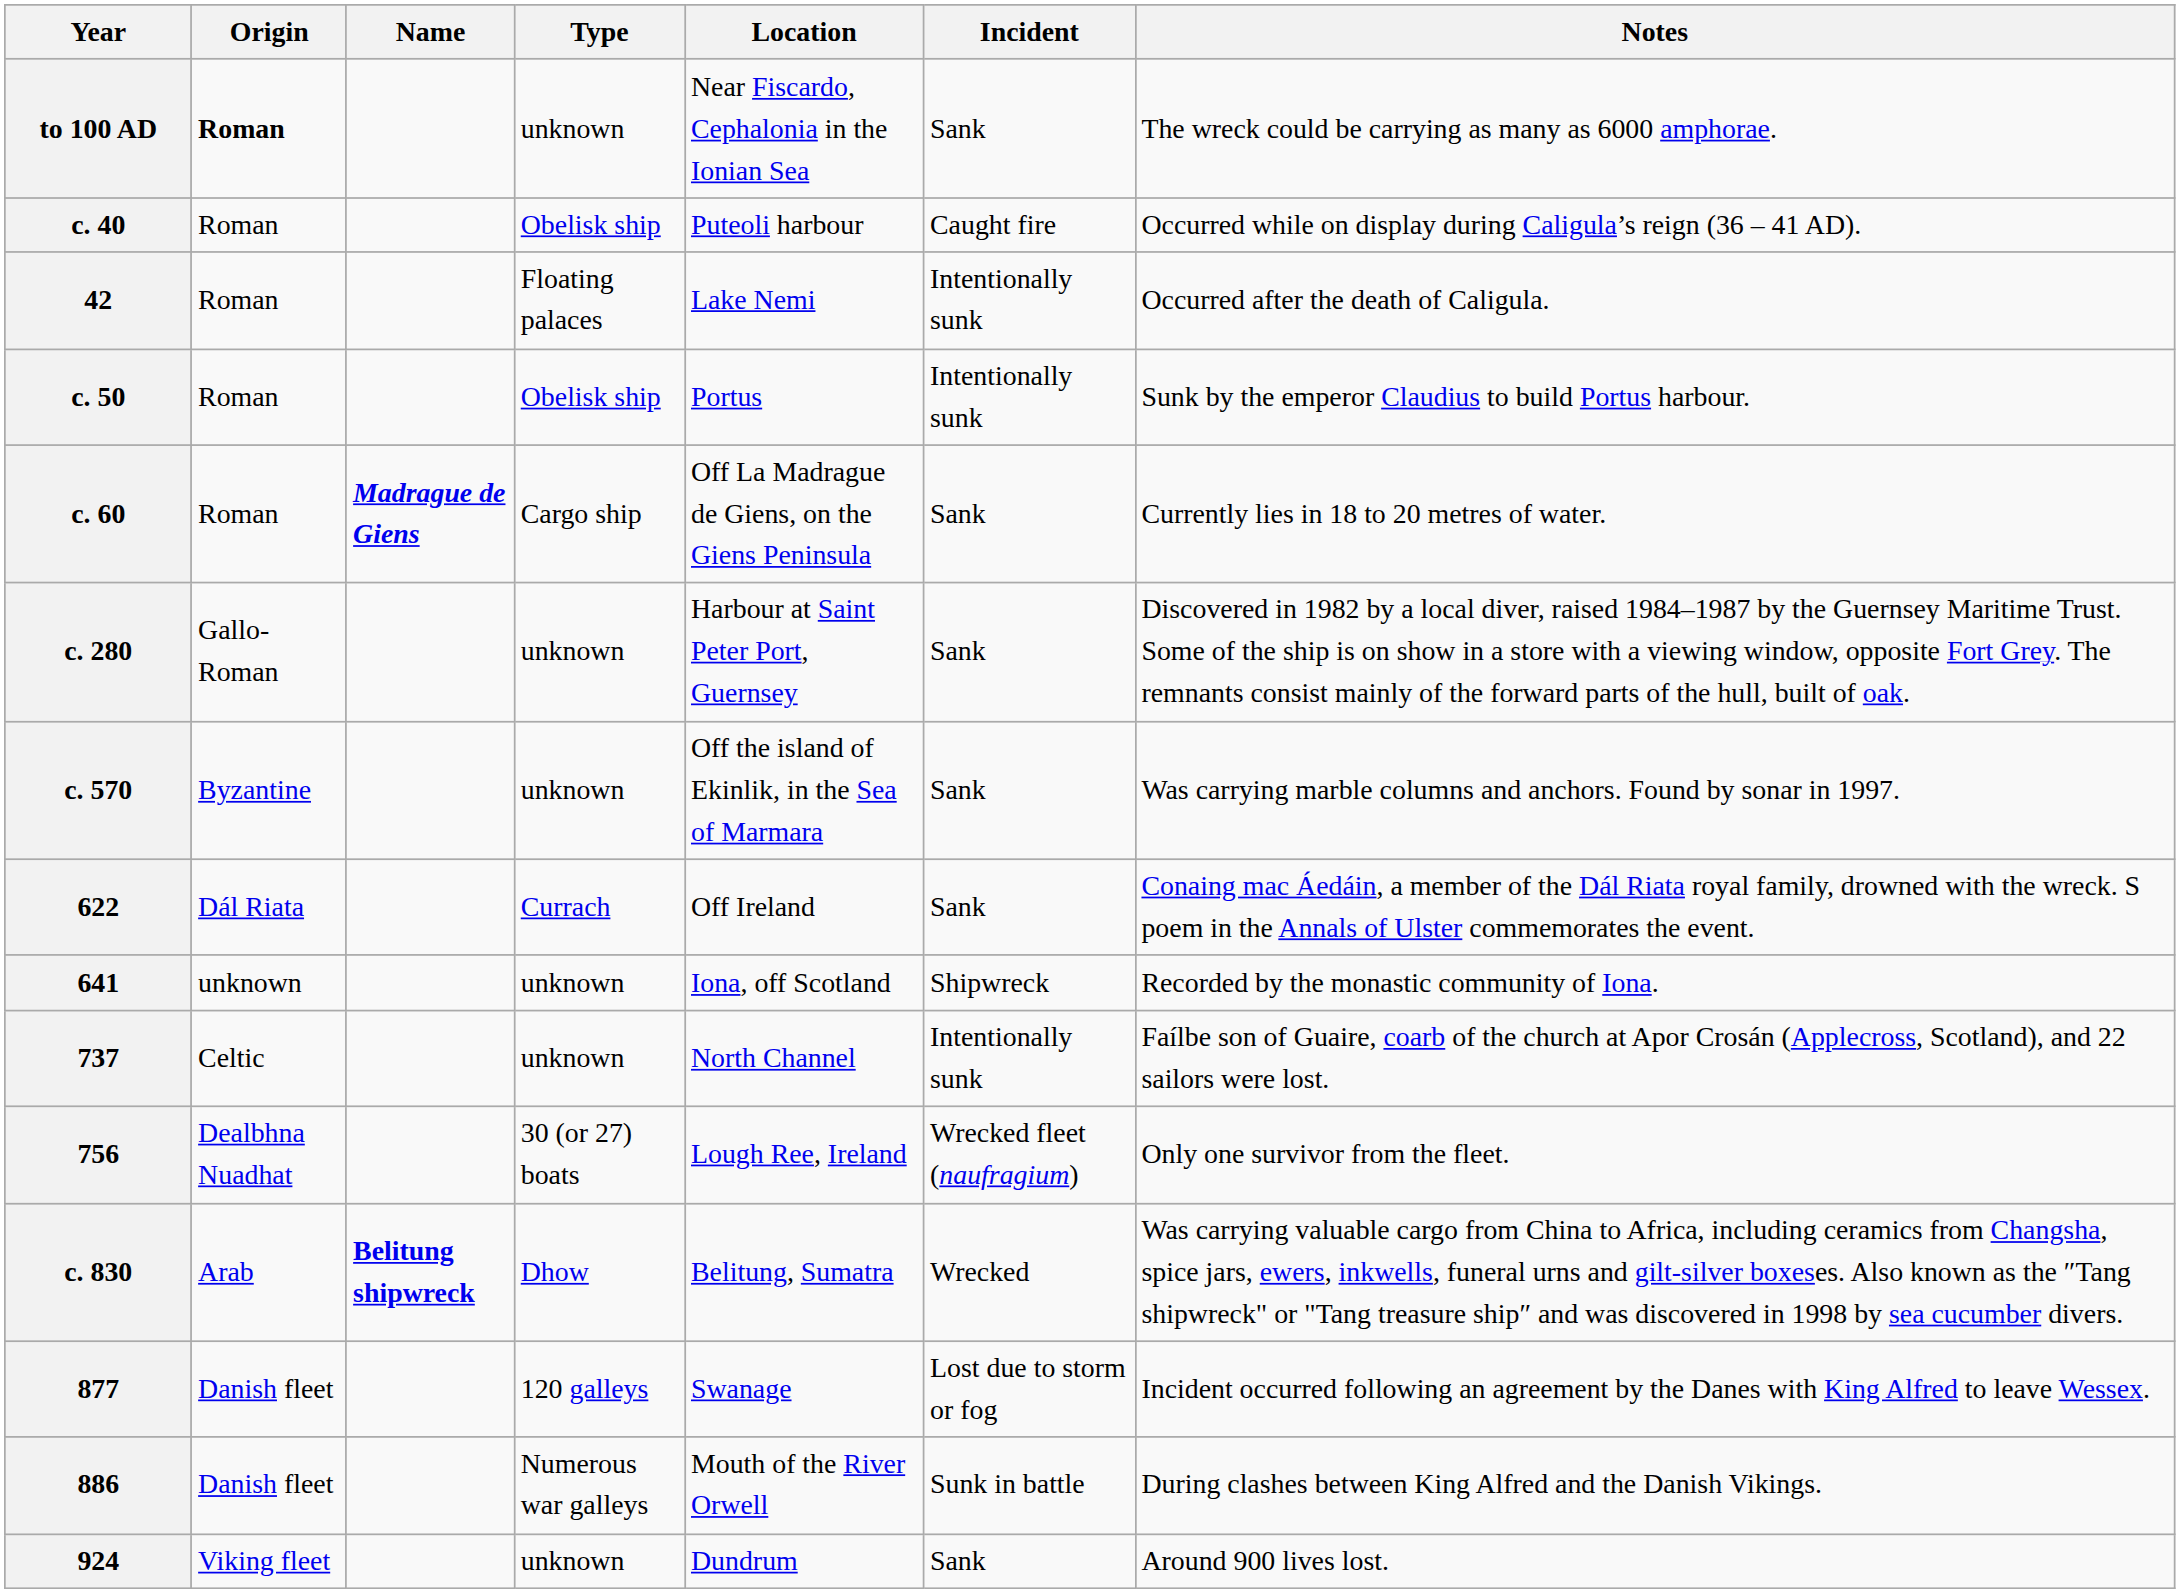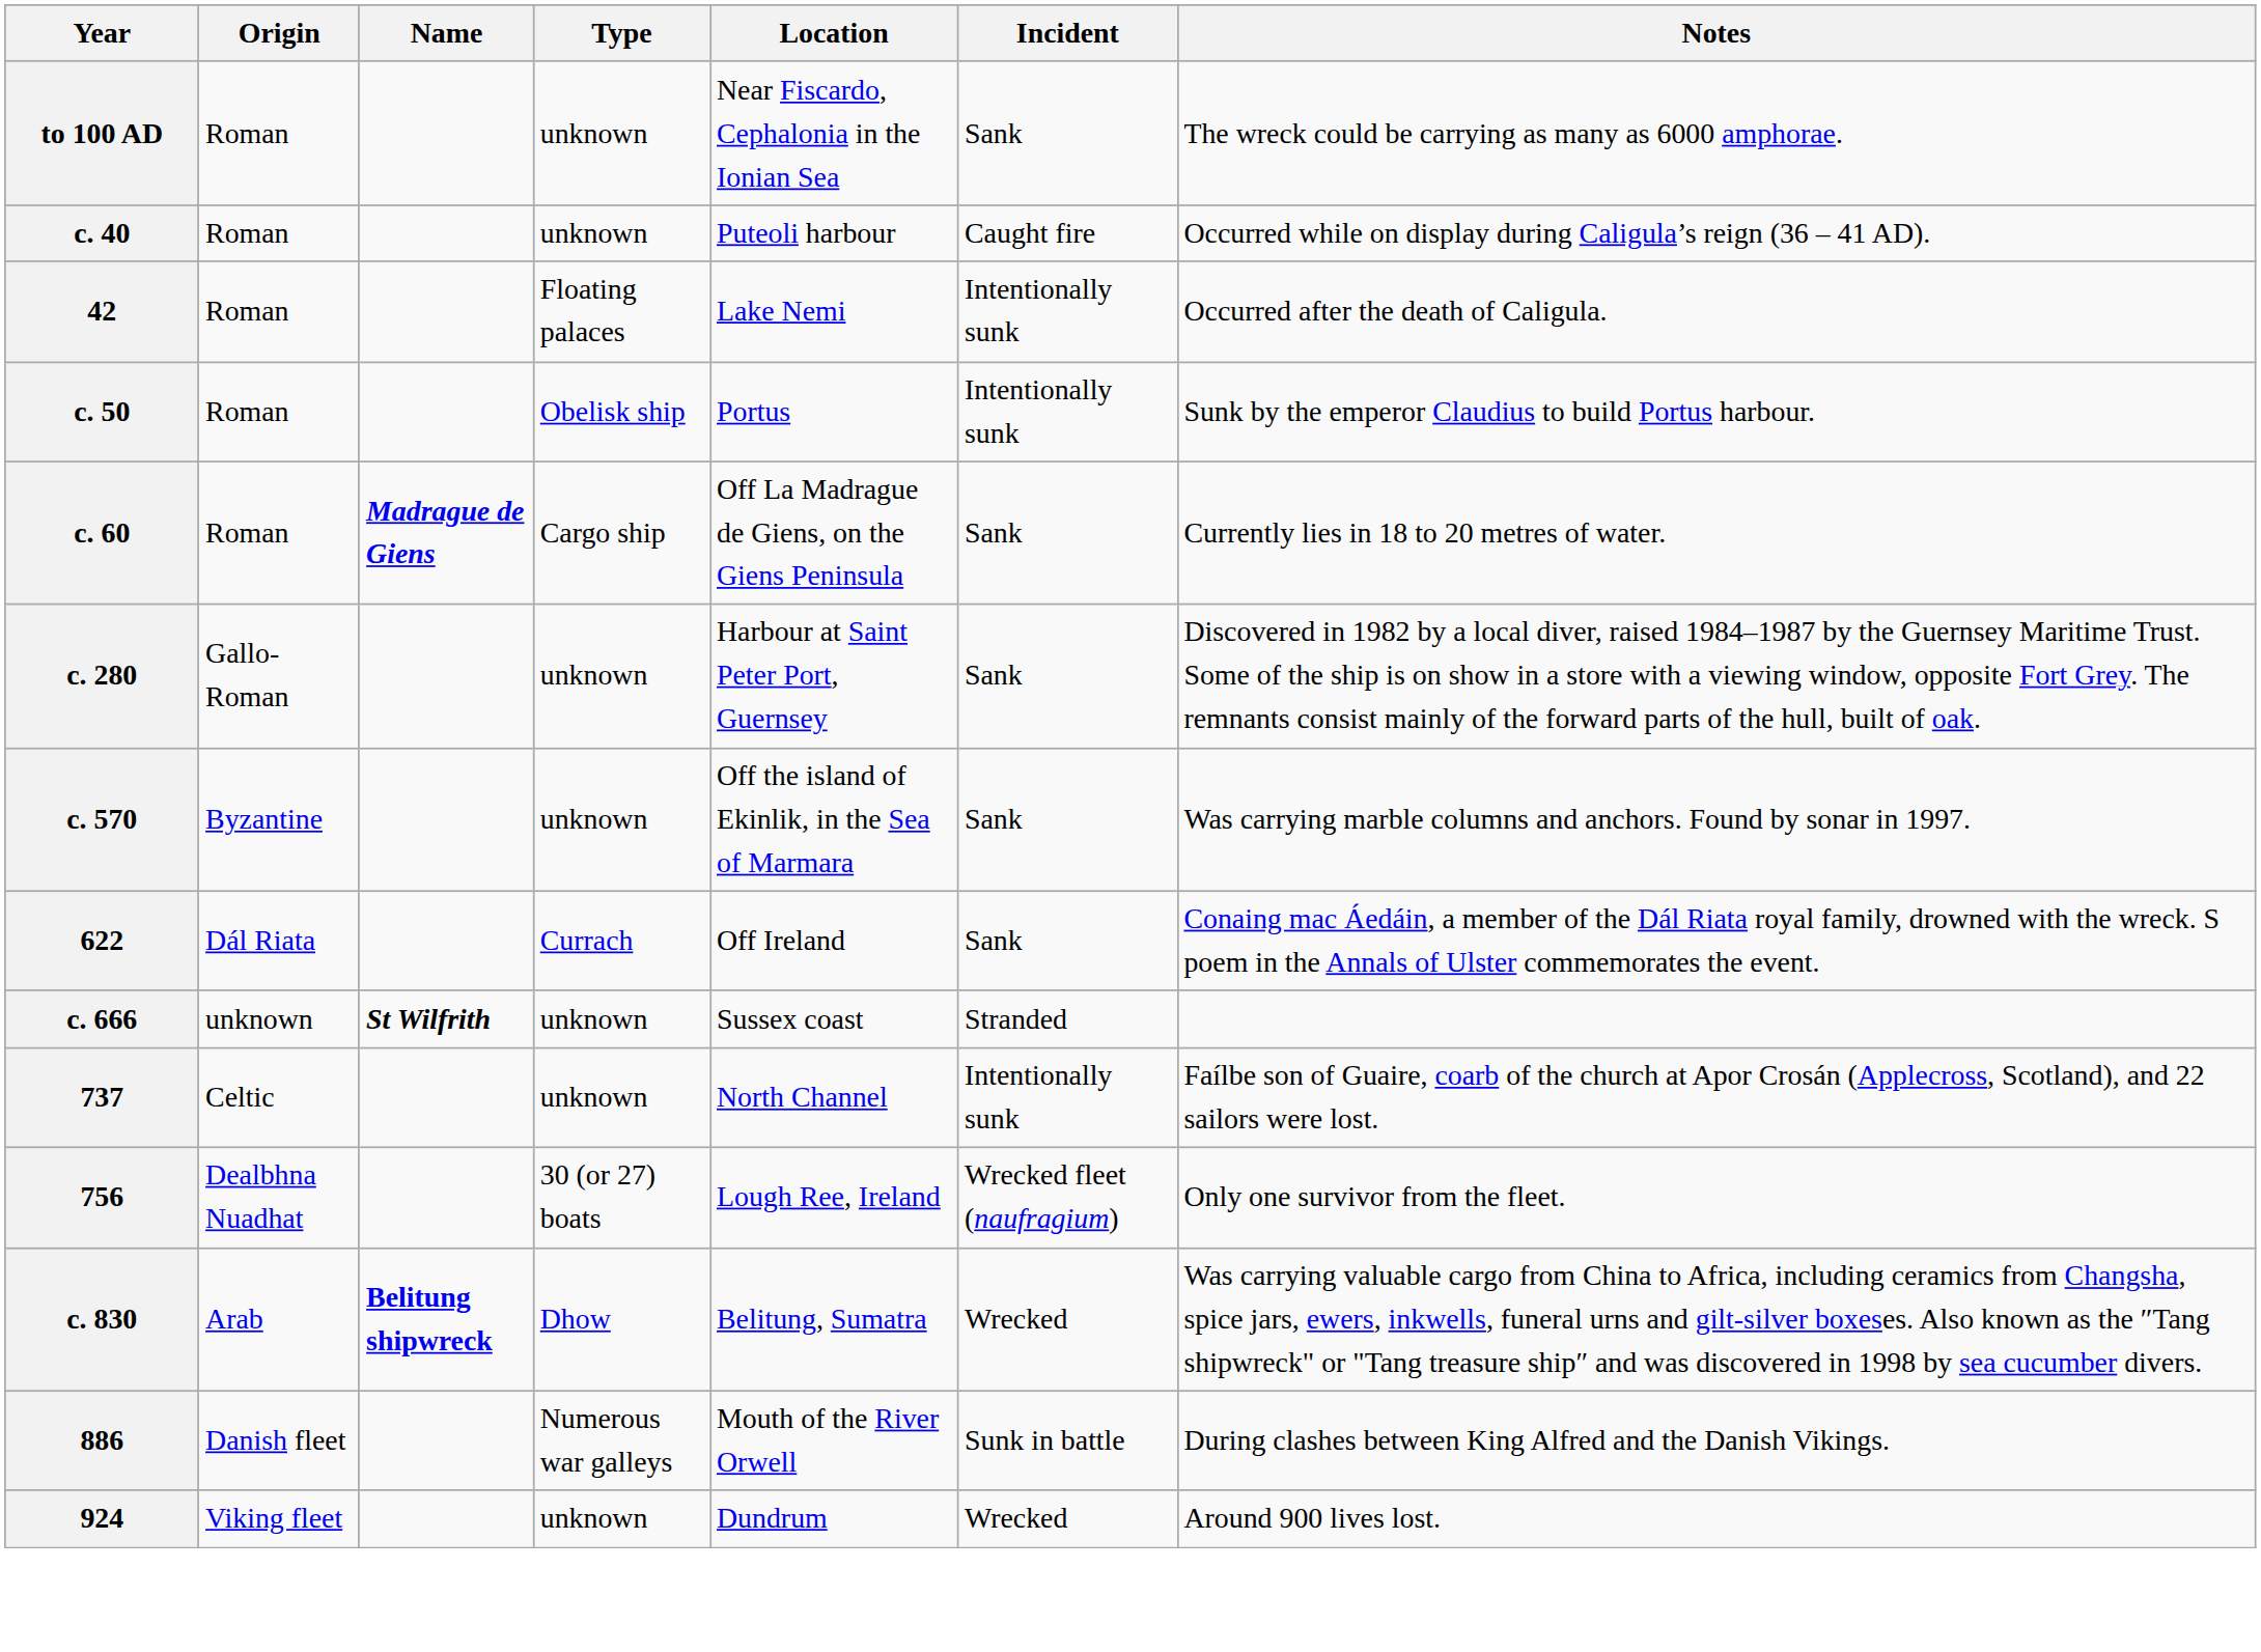to 100 AD | Origin: bold -> normal
c. 40 | Type: Obelisk ship -> unknown
- row: 641 | unknown | unknown | Iona, off Scotland | Shipwreck | Recorded by the monastic community of Iona.
+ row: c. 666 | unknown | St Wilfrith | unknown | Sussex coast | Stranded
- row: 877 | Danish fleet | 120 galleys | Swanage | Lost due to storm or fog | Incident occurred following an agreement by the Danes with King Alfred to leave Wessex.
924 | Incident: Sank -> Wrecked
